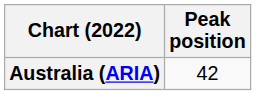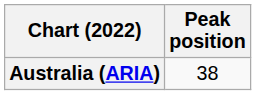Australia (ARIA) | Peak position: 42 -> 38
